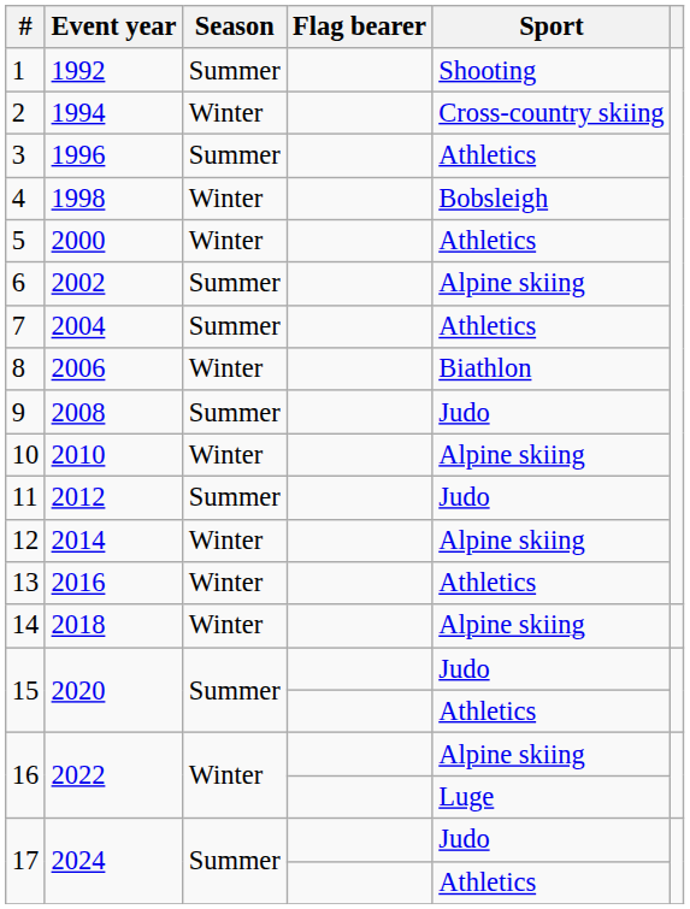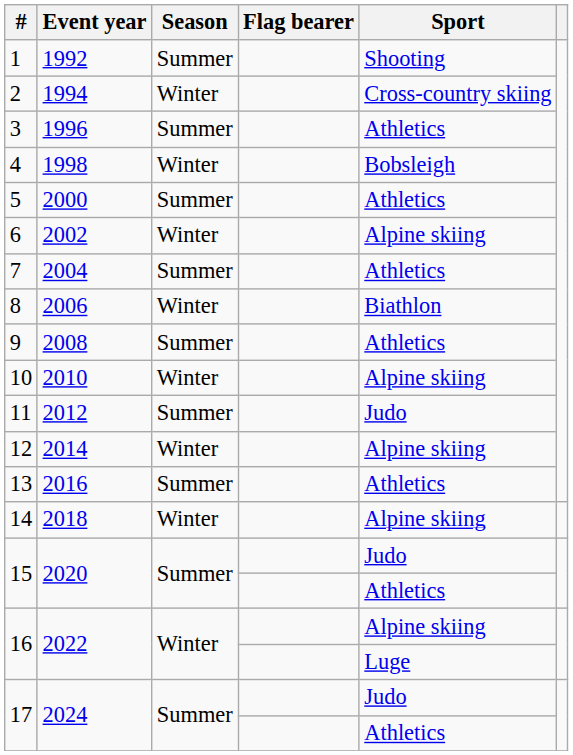5 | Season: Winter -> Summer
6 | Season: Summer -> Winter
9 | Sport: Judo -> Athletics
13 | Season: Winter -> Summer
